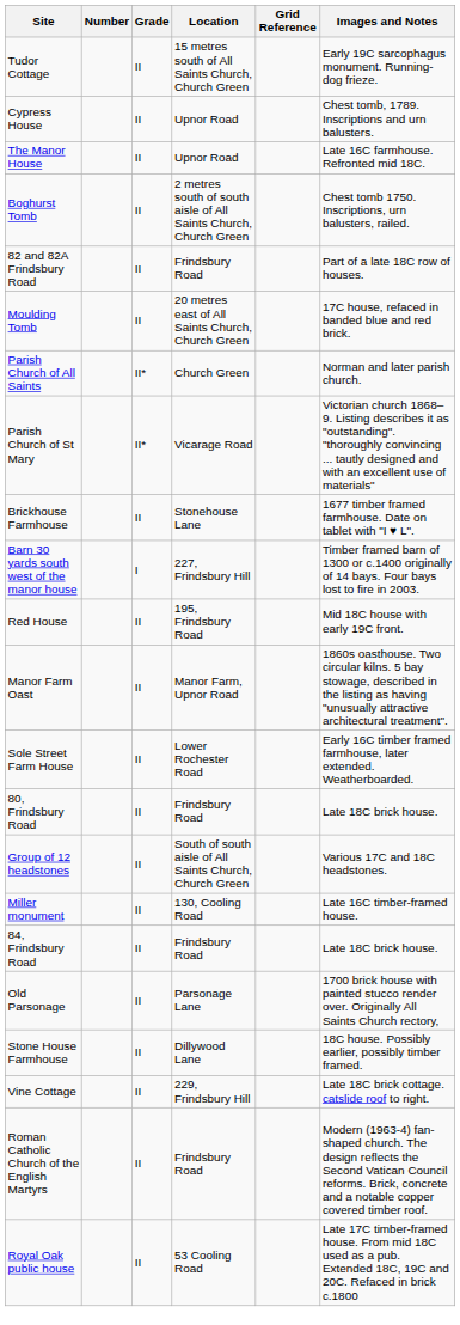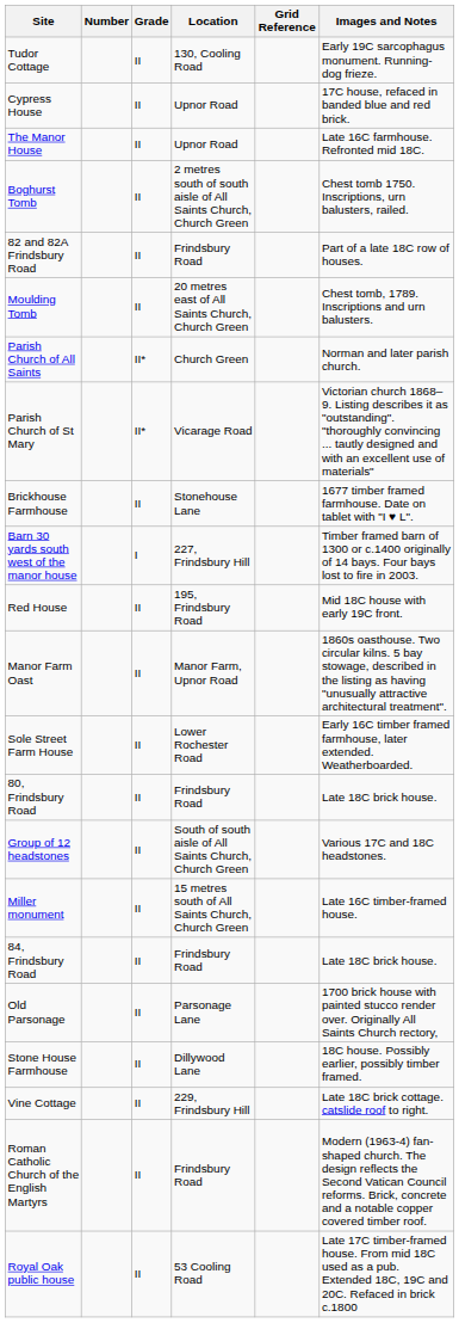Tudor Cottage | Location: 15 metres south of All Saints Church, Church Green -> 130, Cooling Road
Cypress House | Images and Notes: Chest tomb, 1789. Inscriptions and urn balusters. -> 17C house, refaced in banded blue and red brick.
Moulding Tomb | Images and Notes: 17C house, refaced in banded blue and red brick. -> Chest tomb, 1789. Inscriptions and urn balusters.
Miller monument | Location: 130, Cooling Road -> 15 metres south of All Saints Church, Church Green
